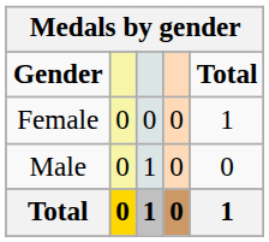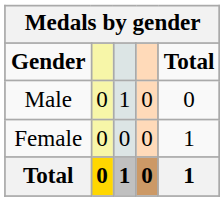rows swapped: Male <-> Female
